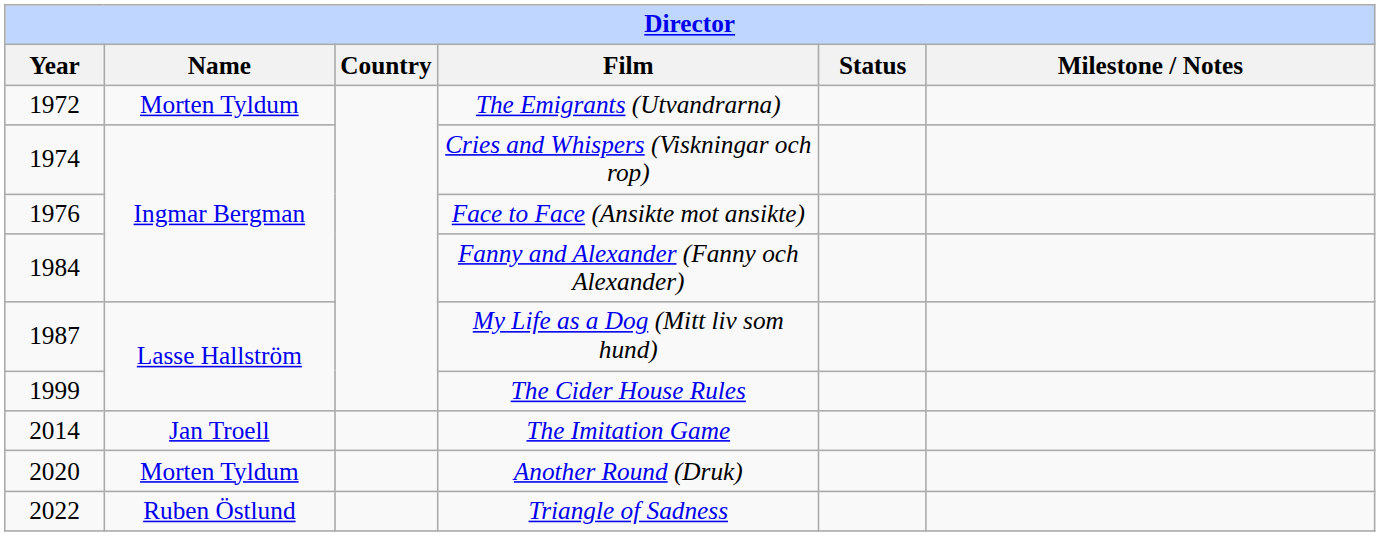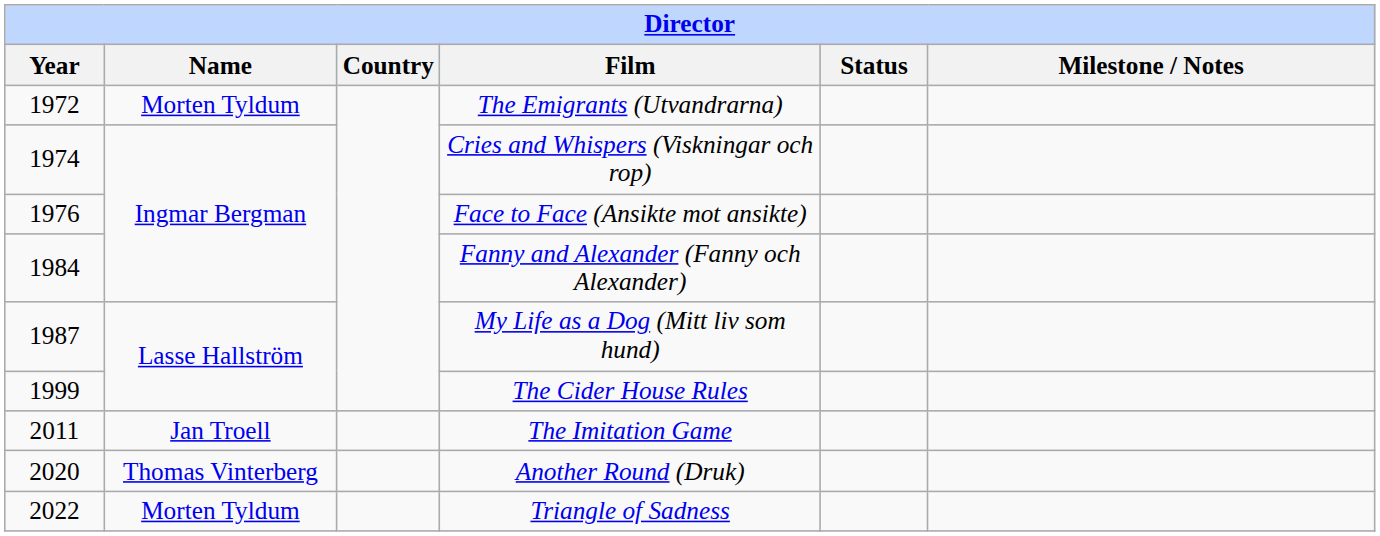The Imitation Game | Year: 2014 -> 2011
Another Round (Druk) | Name: Morten Tyldum -> Thomas Vinterberg
Triangle of Sadness | Name: Ruben Östlund -> Morten Tyldum
